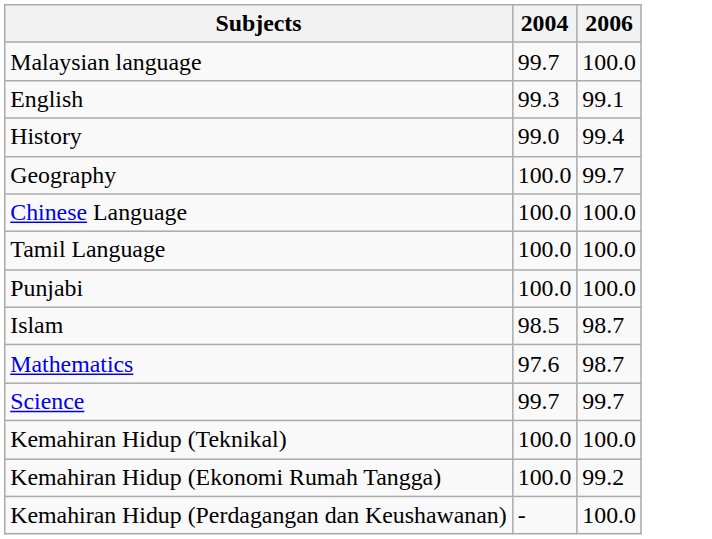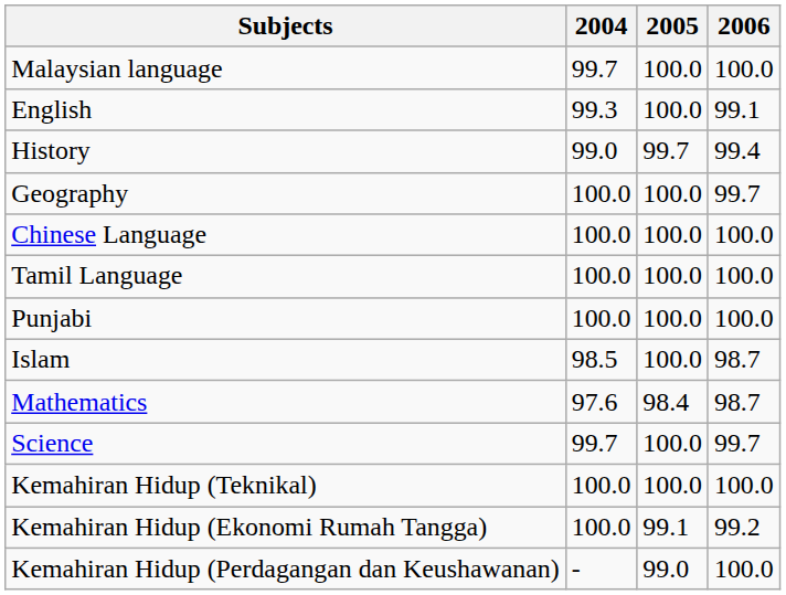+ column: 2005 | 100.0 | 100.0 | 99.7 | 100.0 | 100.0 | 100.0 | 100.0 | 100.0 | 98.4 | 100.0 | 100.0 | 99.1 | 99.0
